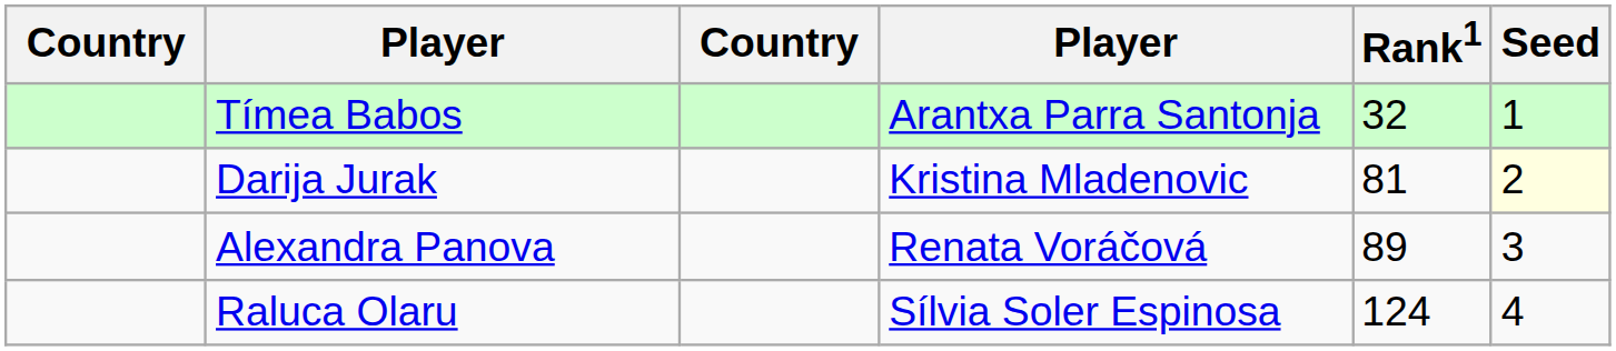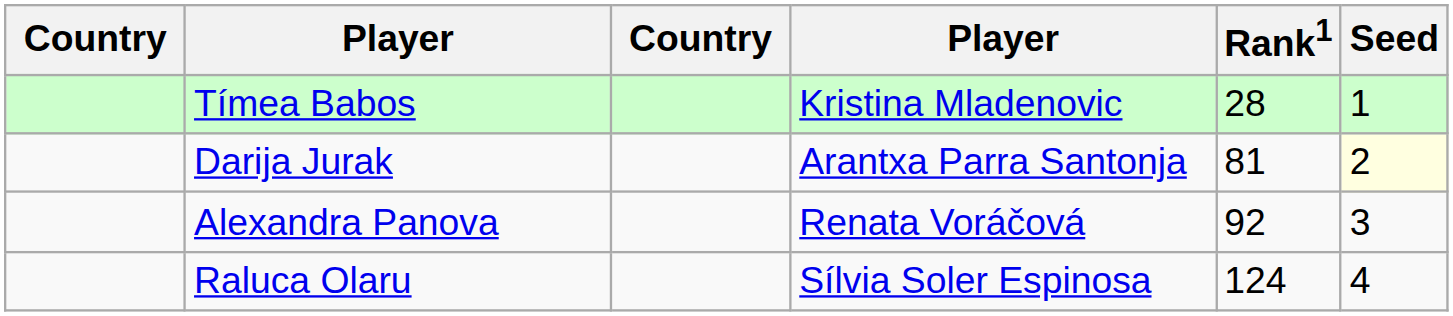Tímea Babos | column 4: Arantxa Parra Santonja -> Kristina Mladenovic
Tímea Babos | Rank1: 32 -> 28
Darija Jurak | column 4: Kristina Mladenovic -> Arantxa Parra Santonja
Alexandra Panova | Rank1: 89 -> 92
